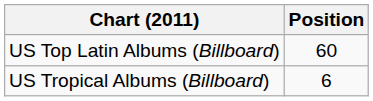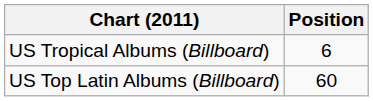rows swapped: US Top Latin Albums (Billboard) <-> US Tropical Albums (Billboard)
